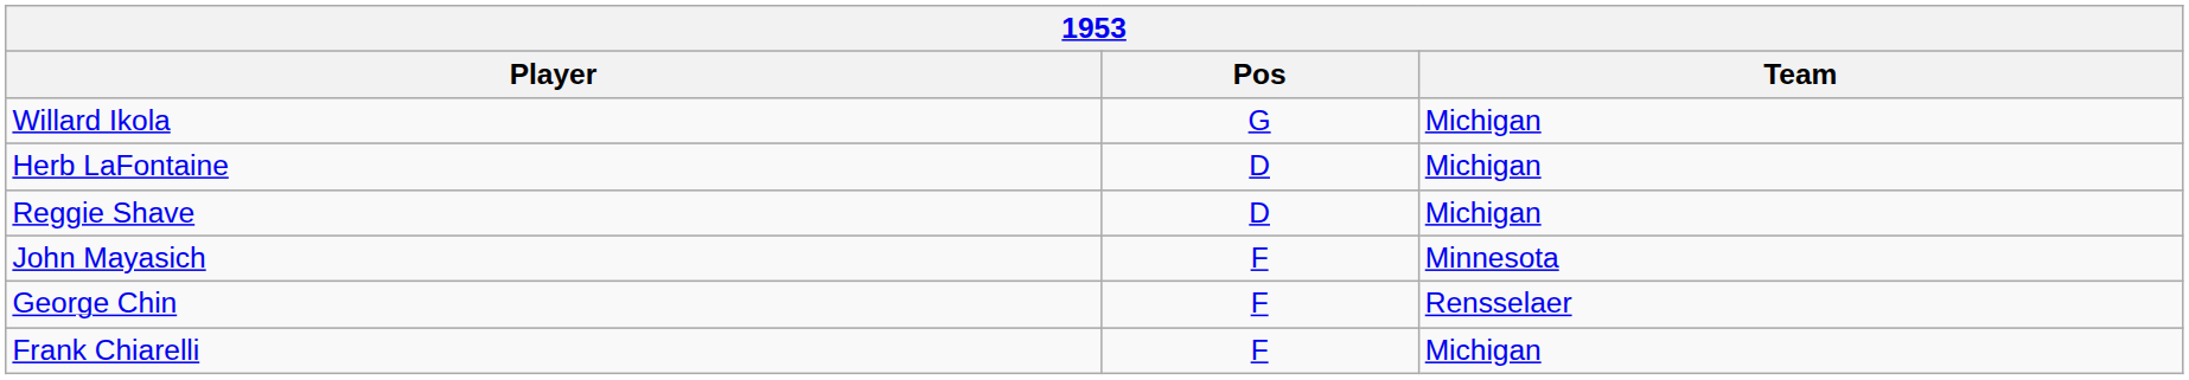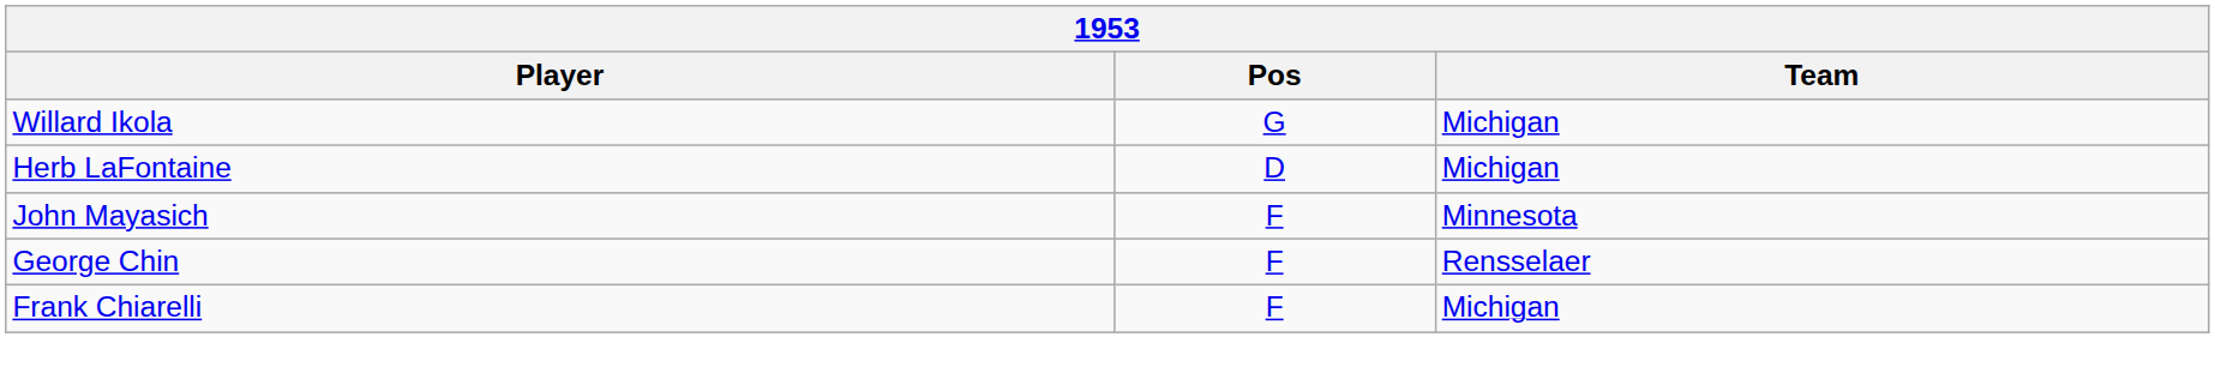- row: Reggie Shave | D | Michigan
